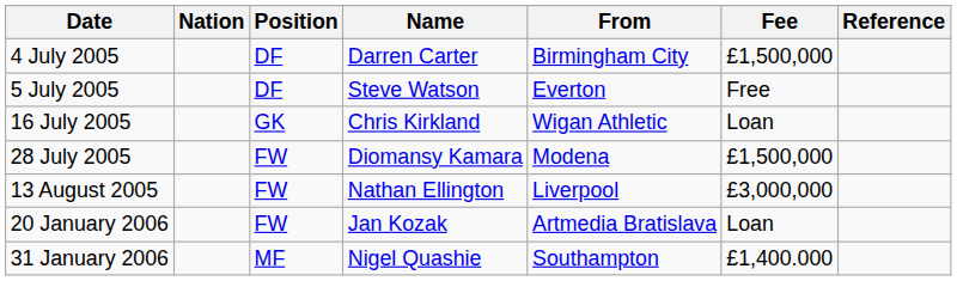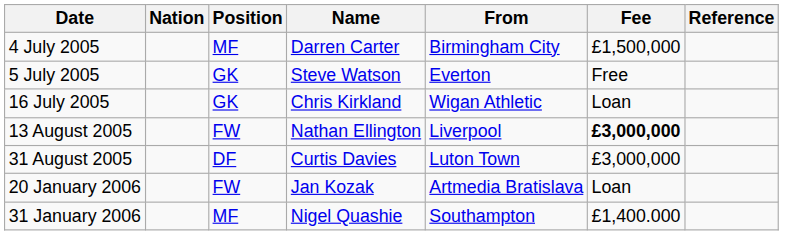4 July 2005 | Position: DF -> MF
5 July 2005 | Position: DF -> GK
- row: 28 July 2005 | FW | Diomansy Kamara | Modena | £1,500,000
13 August 2005 | Fee: normal -> bold
+ row: 31 August 2005 | DF | Curtis Davies | Luton Town | £3,000,000
